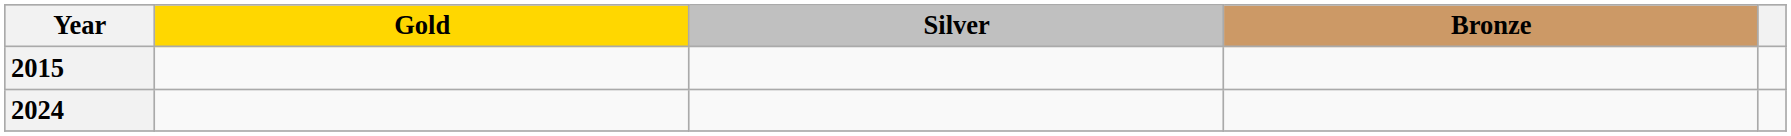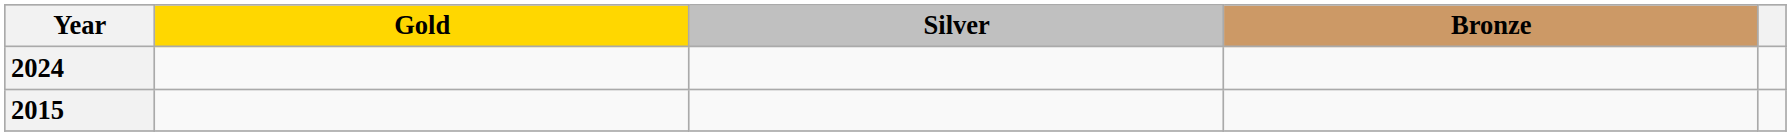rows swapped: 2015 <-> 2024
